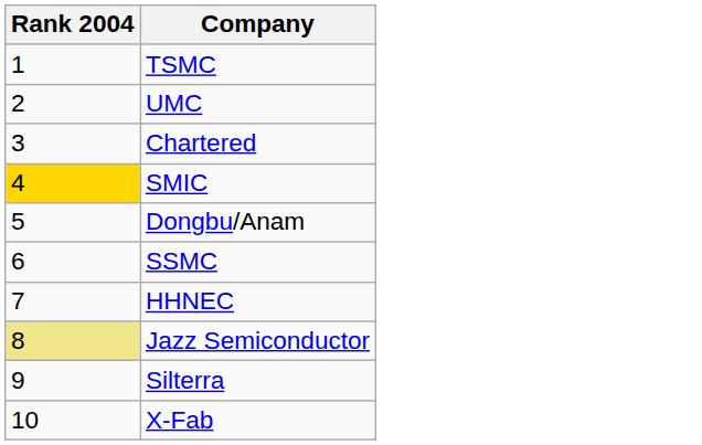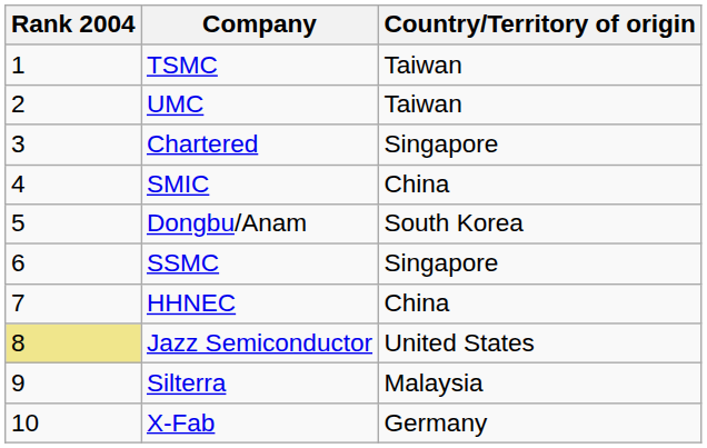+ column: Country/Territory of origin | Taiwan | Taiwan | Singapore | China | South Korea | Singapore | China | United States | Malaysia | Germany
SMIC | Rank 2004: gold background -> no background
